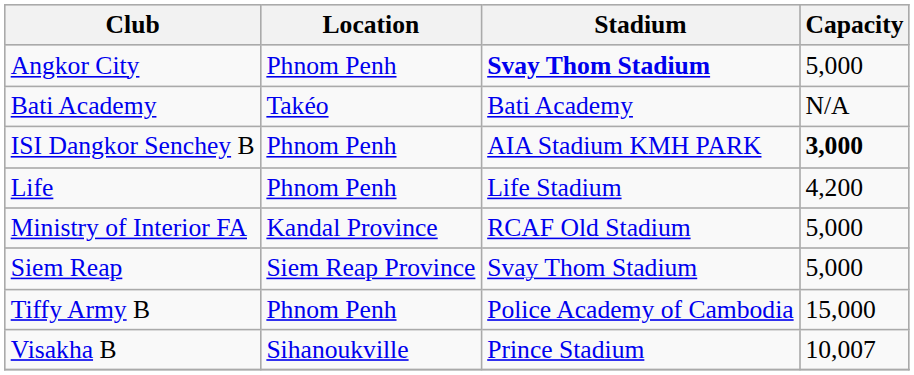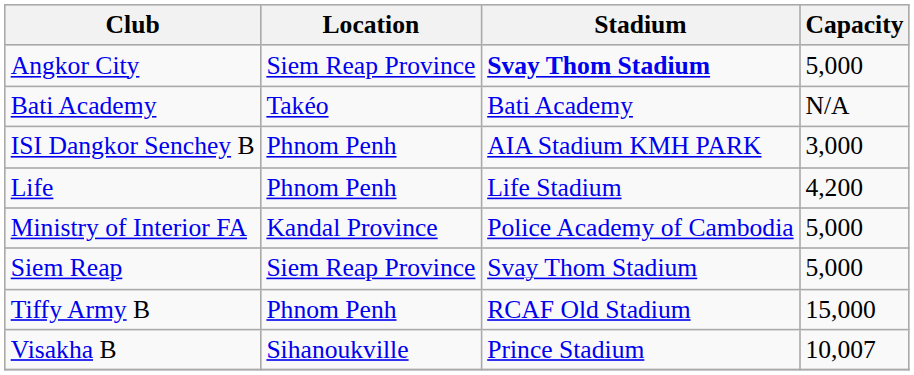Angkor City | Location: Phnom Penh -> Siem Reap Province
ISI Dangkor Senchey B | Capacity: bold -> normal
Ministry of Interior FA | Stadium: RCAF Old Stadium -> Police Academy of Cambodia
Tiffy Army B | Stadium: Police Academy of Cambodia -> RCAF Old Stadium
